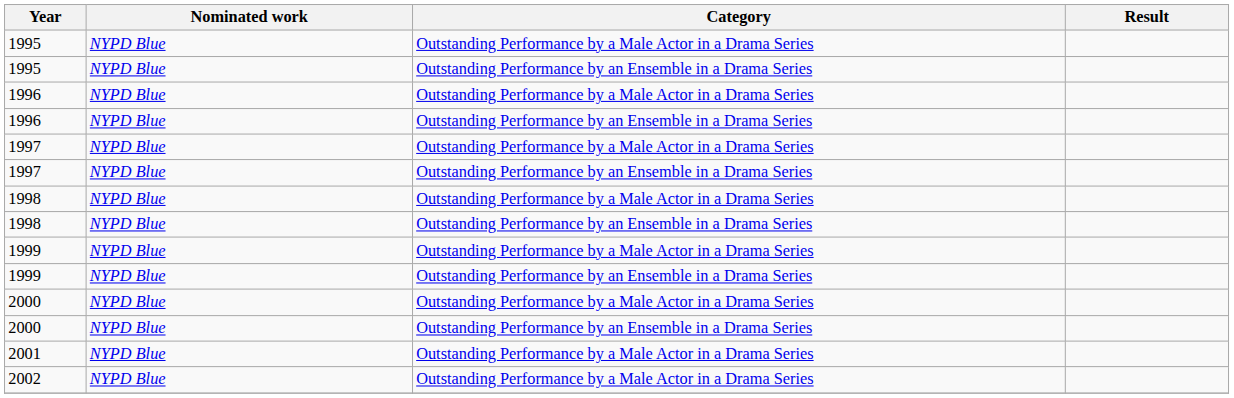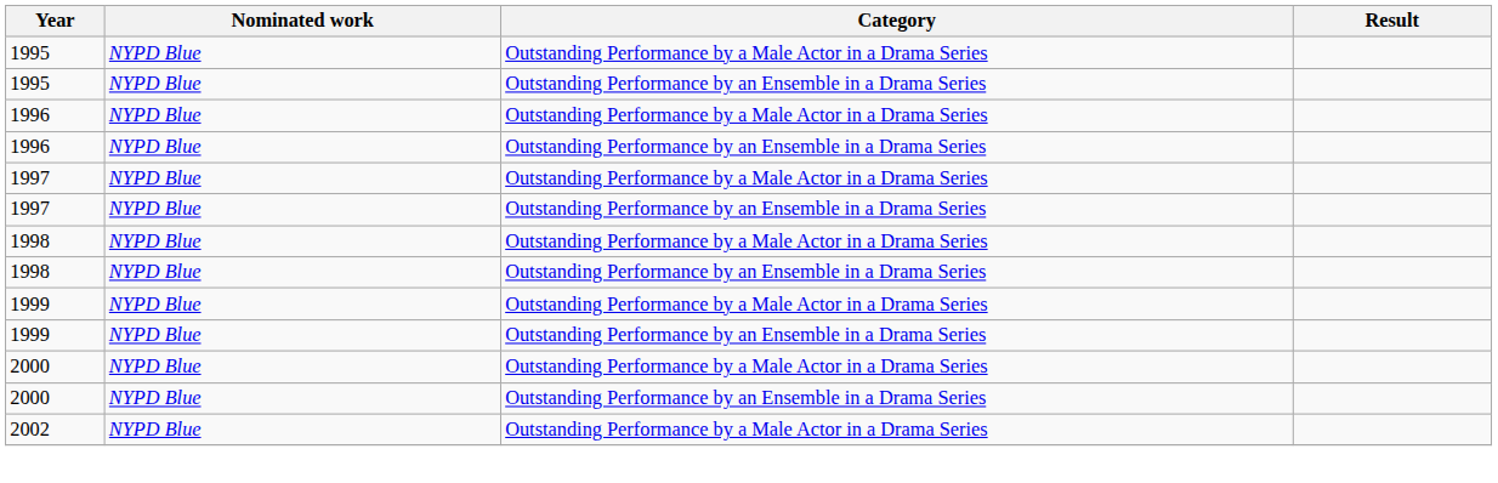- row: 2001 | NYPD Blue | Outstanding Performance by a Male Actor in a Drama Series
